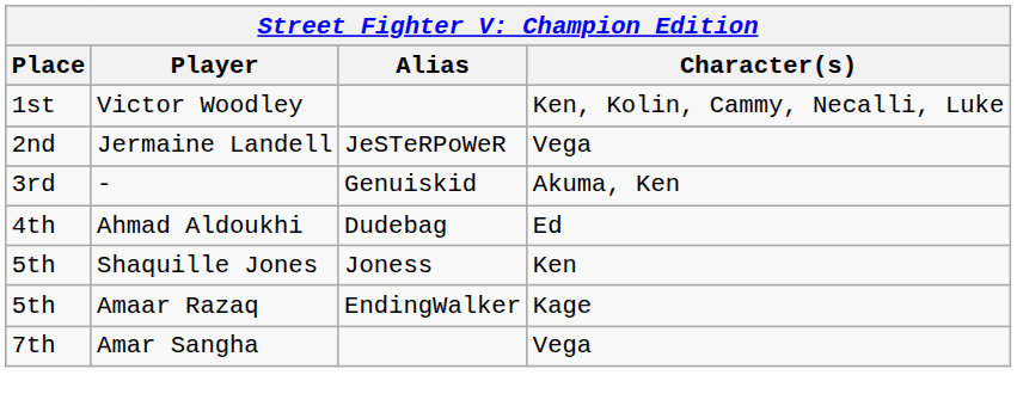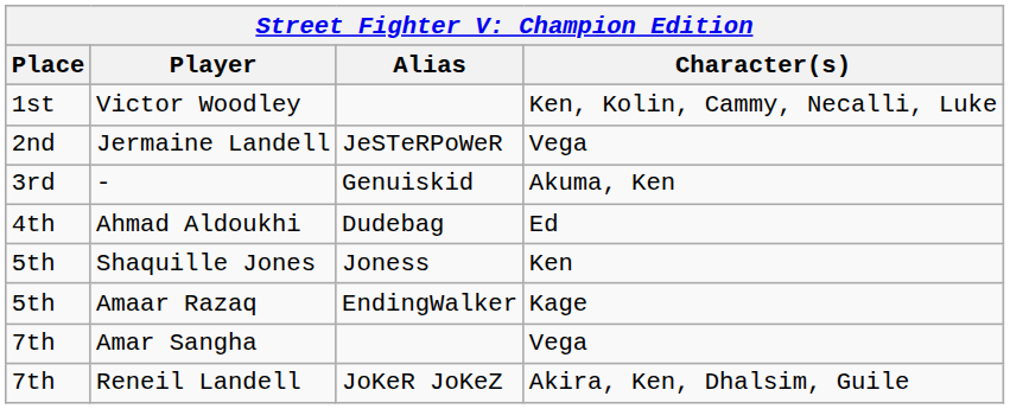+ row: 7th | Reneil Landell | JoKeR JoKeZ | Akira, Ken, Dhalsim, Guile
